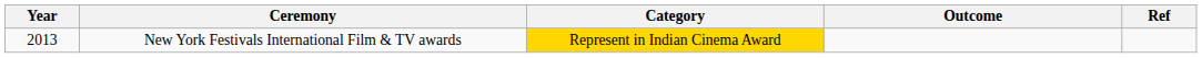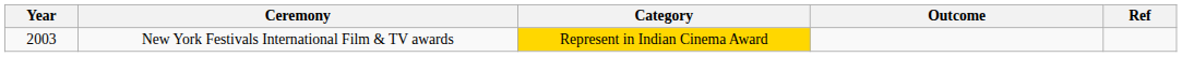New York Festivals International Film & TV awards | Year: 2013 -> 2003
